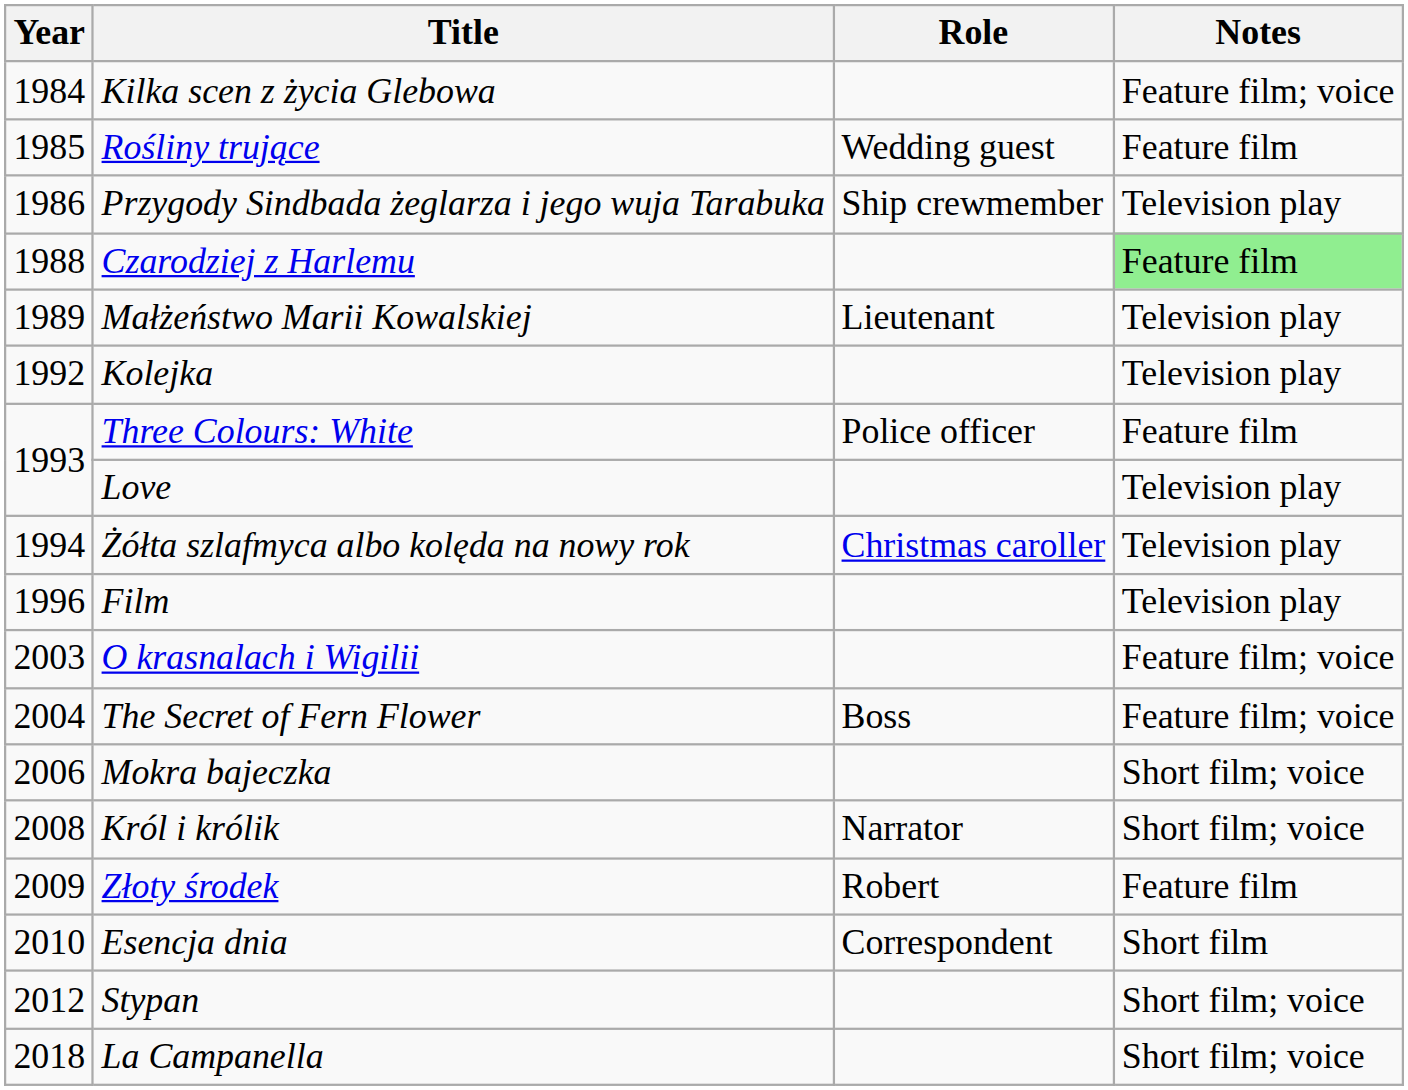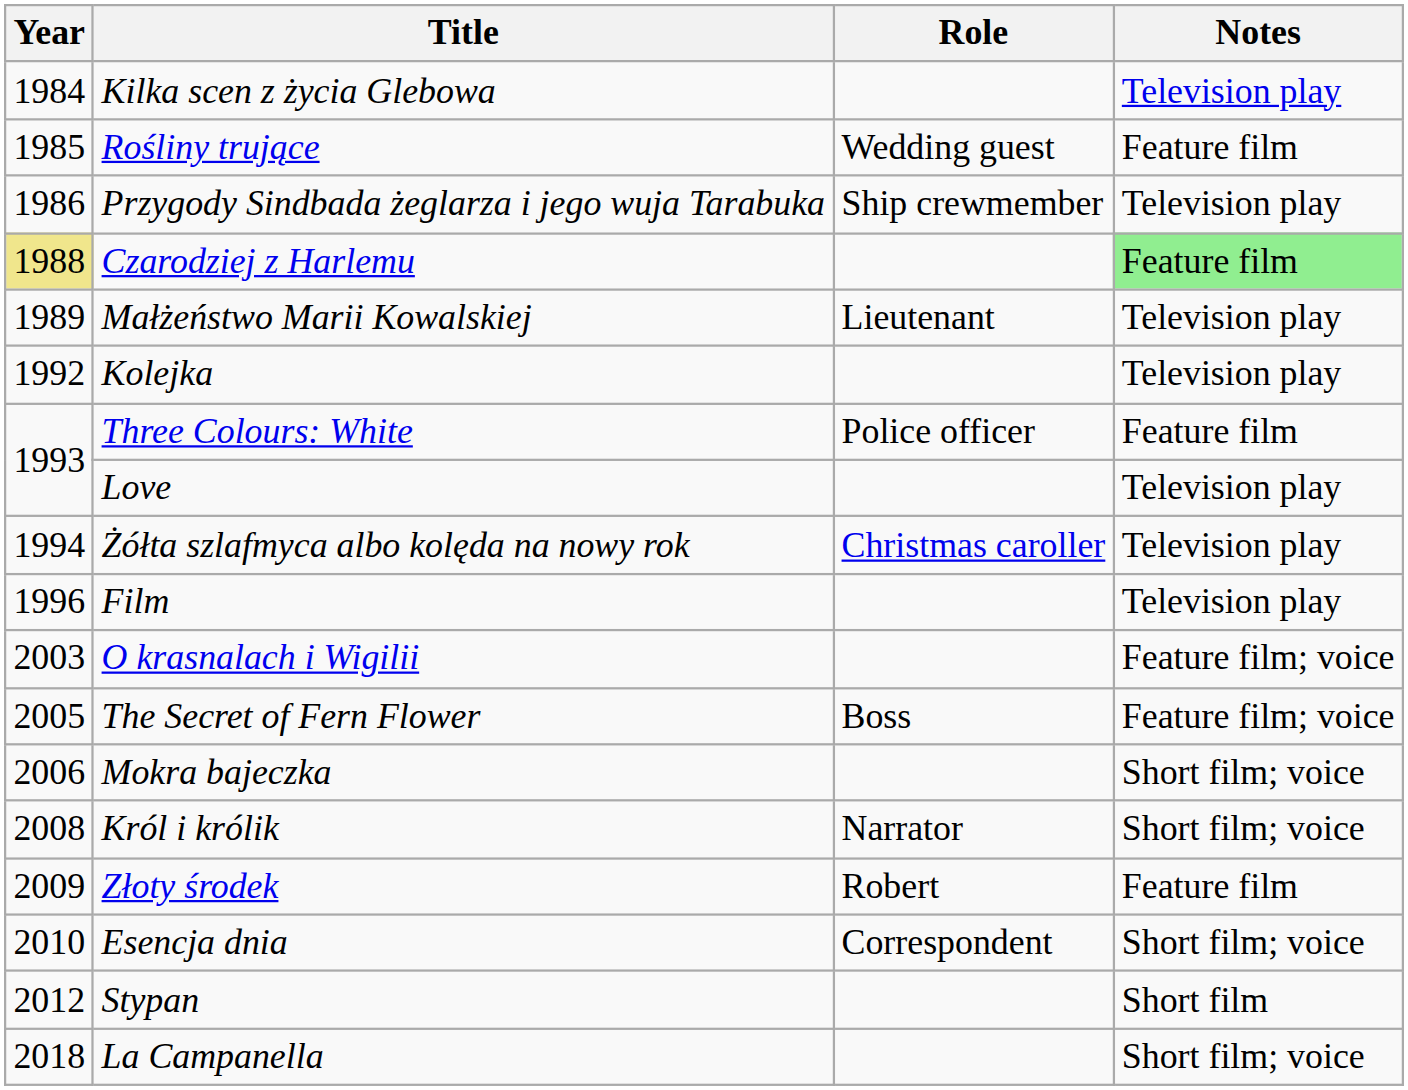Kilka scen z życia Glebowa | Notes: Feature film; voice -> Television play
Czarodziej z Harlemu | Year: no background -> khaki background
The Secret of Fern Flower | Year: 2004 -> 2005
Esencja dnia | Notes: Short film -> Short film; voice
Stypan | Notes: Short film; voice -> Short film
